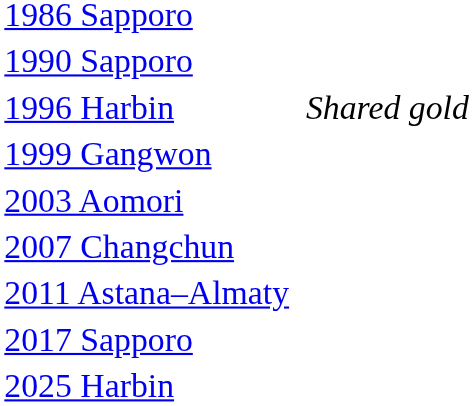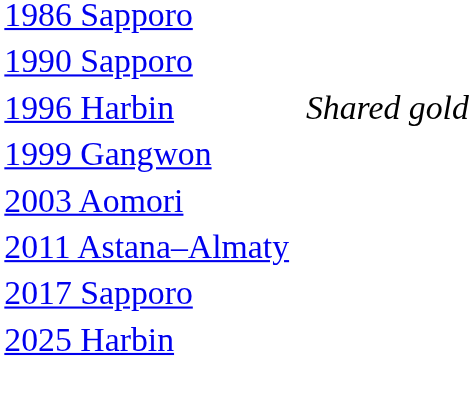- row: 2007 Changchun
